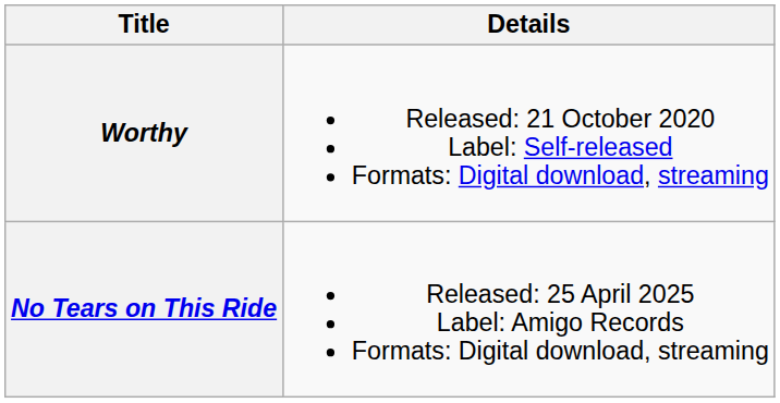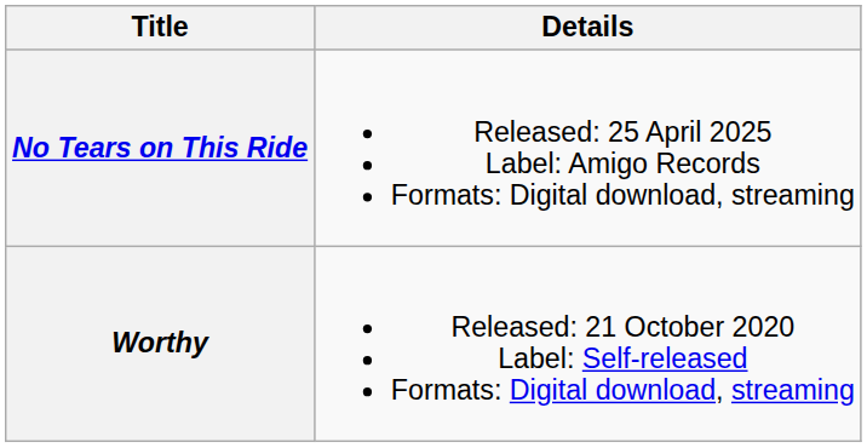rows swapped: Worthy <-> No Tears on This Ride
